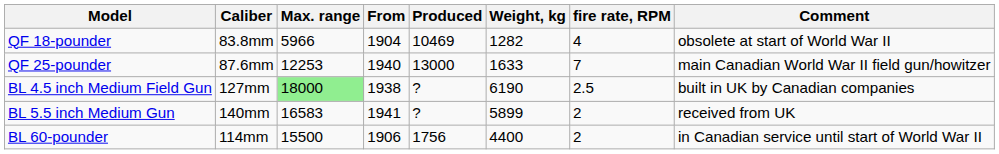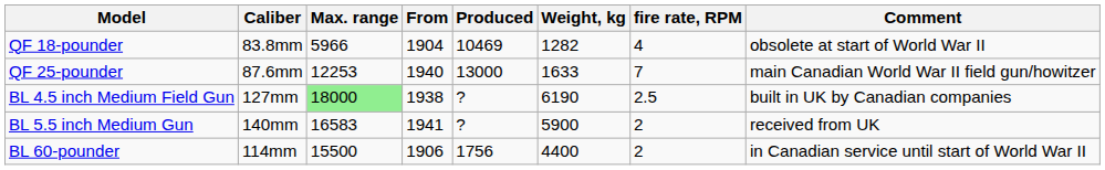BL 5.5 inch Medium Gun | Weight, kg: 5899 -> 5900
